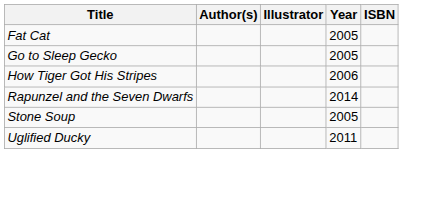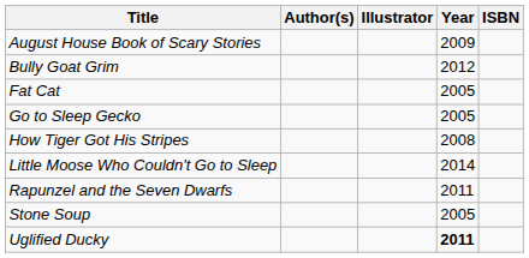+ row: August House Book of Scary Stories | 2009
+ row: Bully Goat Grim | 2012
How Tiger Got His Stripes | Year: 2006 -> 2008
+ row: Little Moose Who Couldn't Go to Sleep | 2014
Rapunzel and the Seven Dwarfs | Year: 2014 -> 2011
Uglified Ducky | Year: normal -> bold
